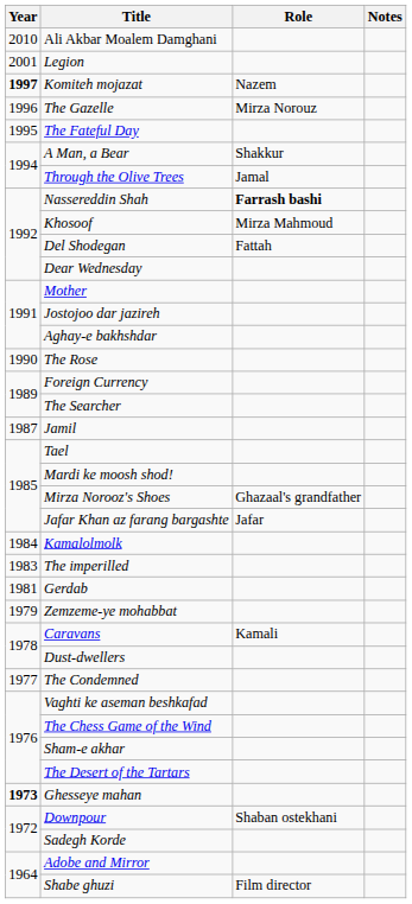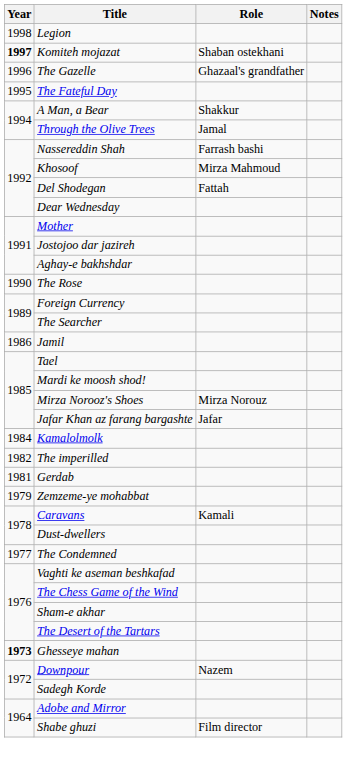- row: 2010 | Ali Akbar Moalem Damghani
Legion | Year: 2001 -> 1998
Komiteh mojazat | Role: Nazem -> Shaban ostekhani
The Gazelle | Role: Mirza Norouz -> Ghazaal's grandfather
Nassereddin Shah | Role: bold -> normal
Jamil | Year: 1987 -> 1986
Mirza Norooz's Shoes | Role: Ghazaal's grandfather -> Mirza Norouz
The imperilled | Year: 1983 -> 1982
Downpour | Role: Shaban ostekhani -> Nazem
